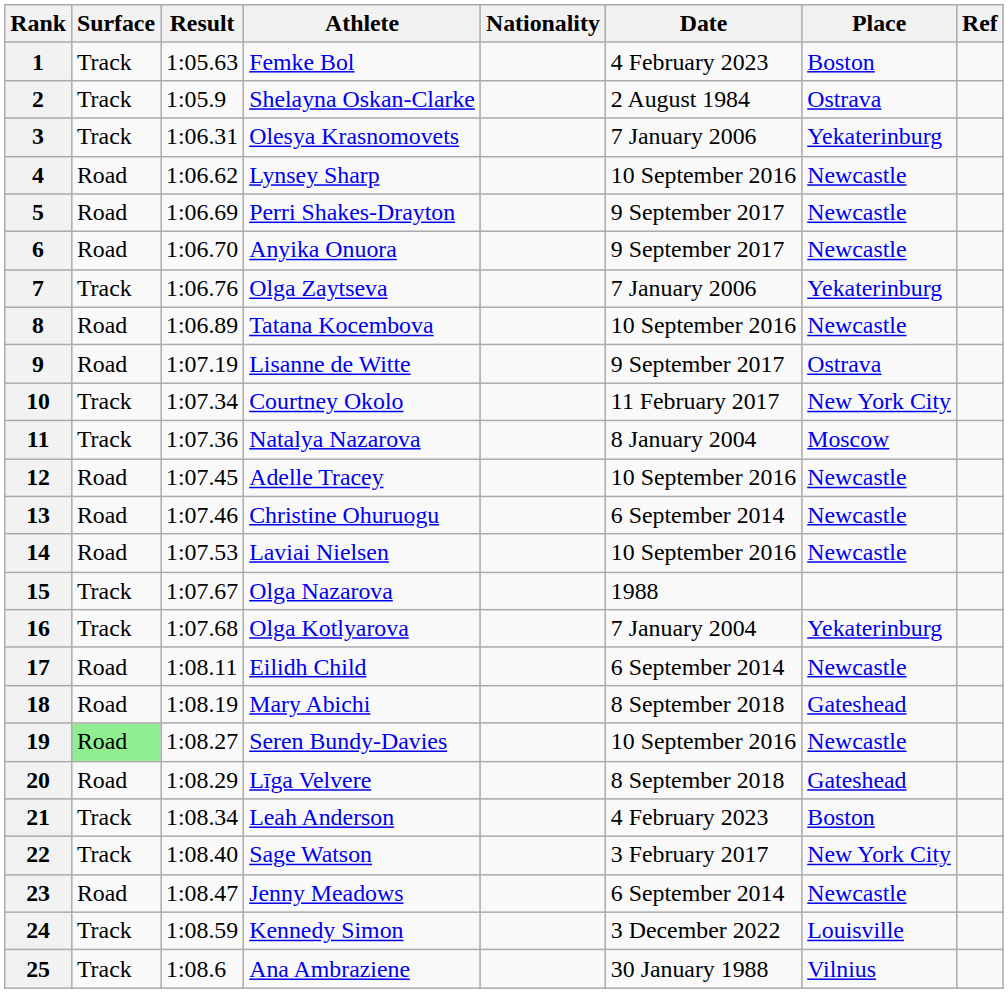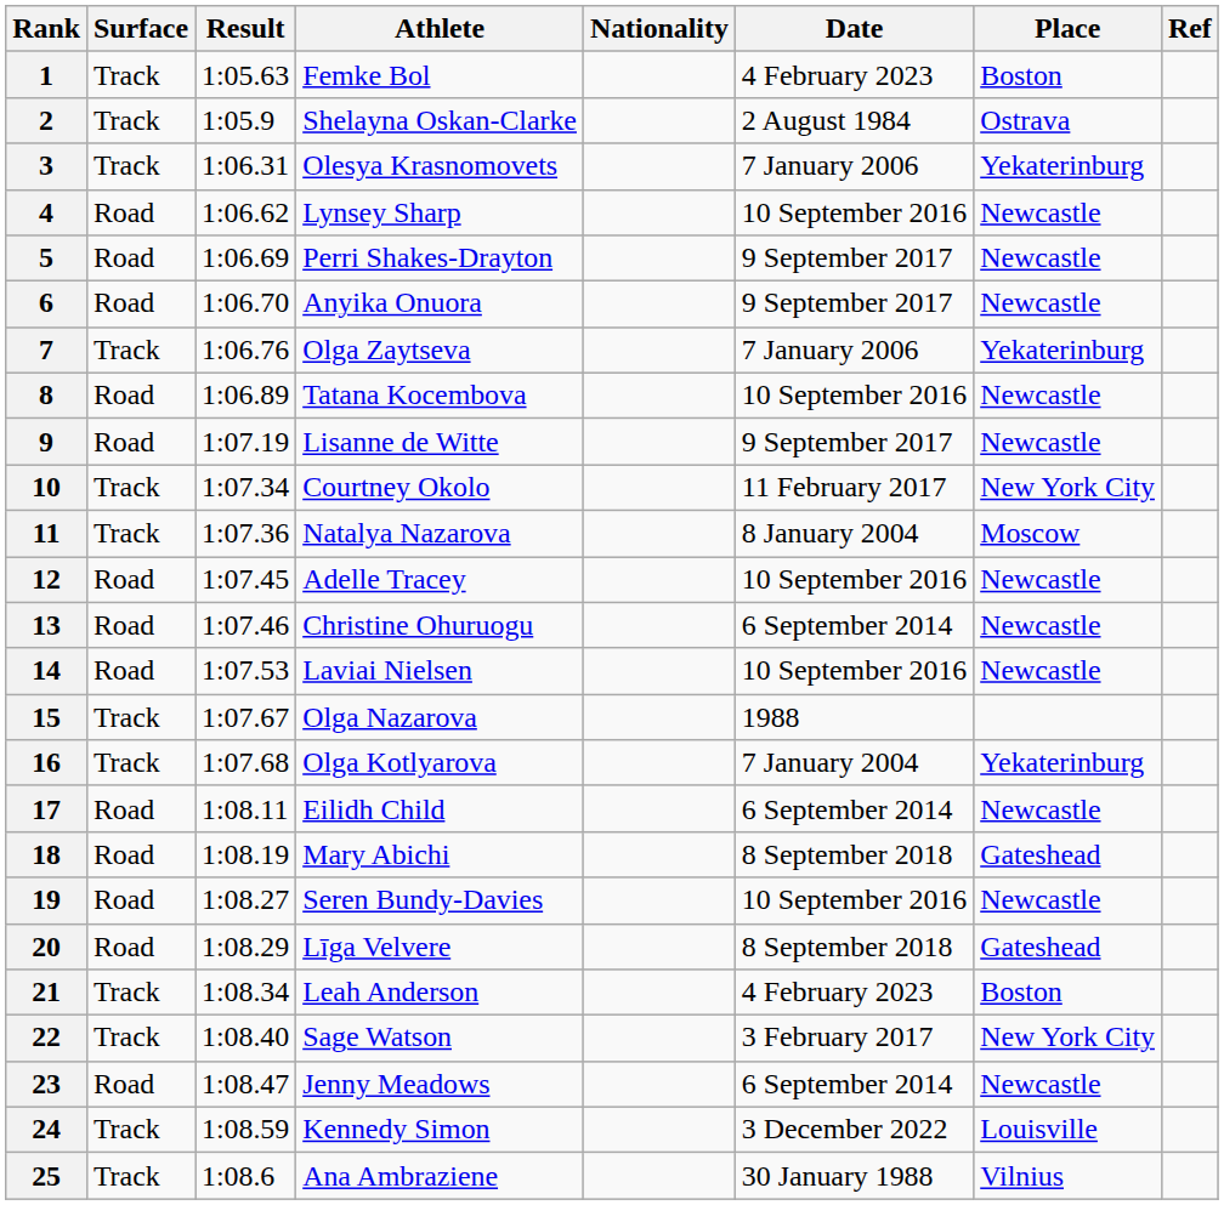9 | Place: Ostrava -> Newcastle
19 | Surface: lightgreen background -> no background
